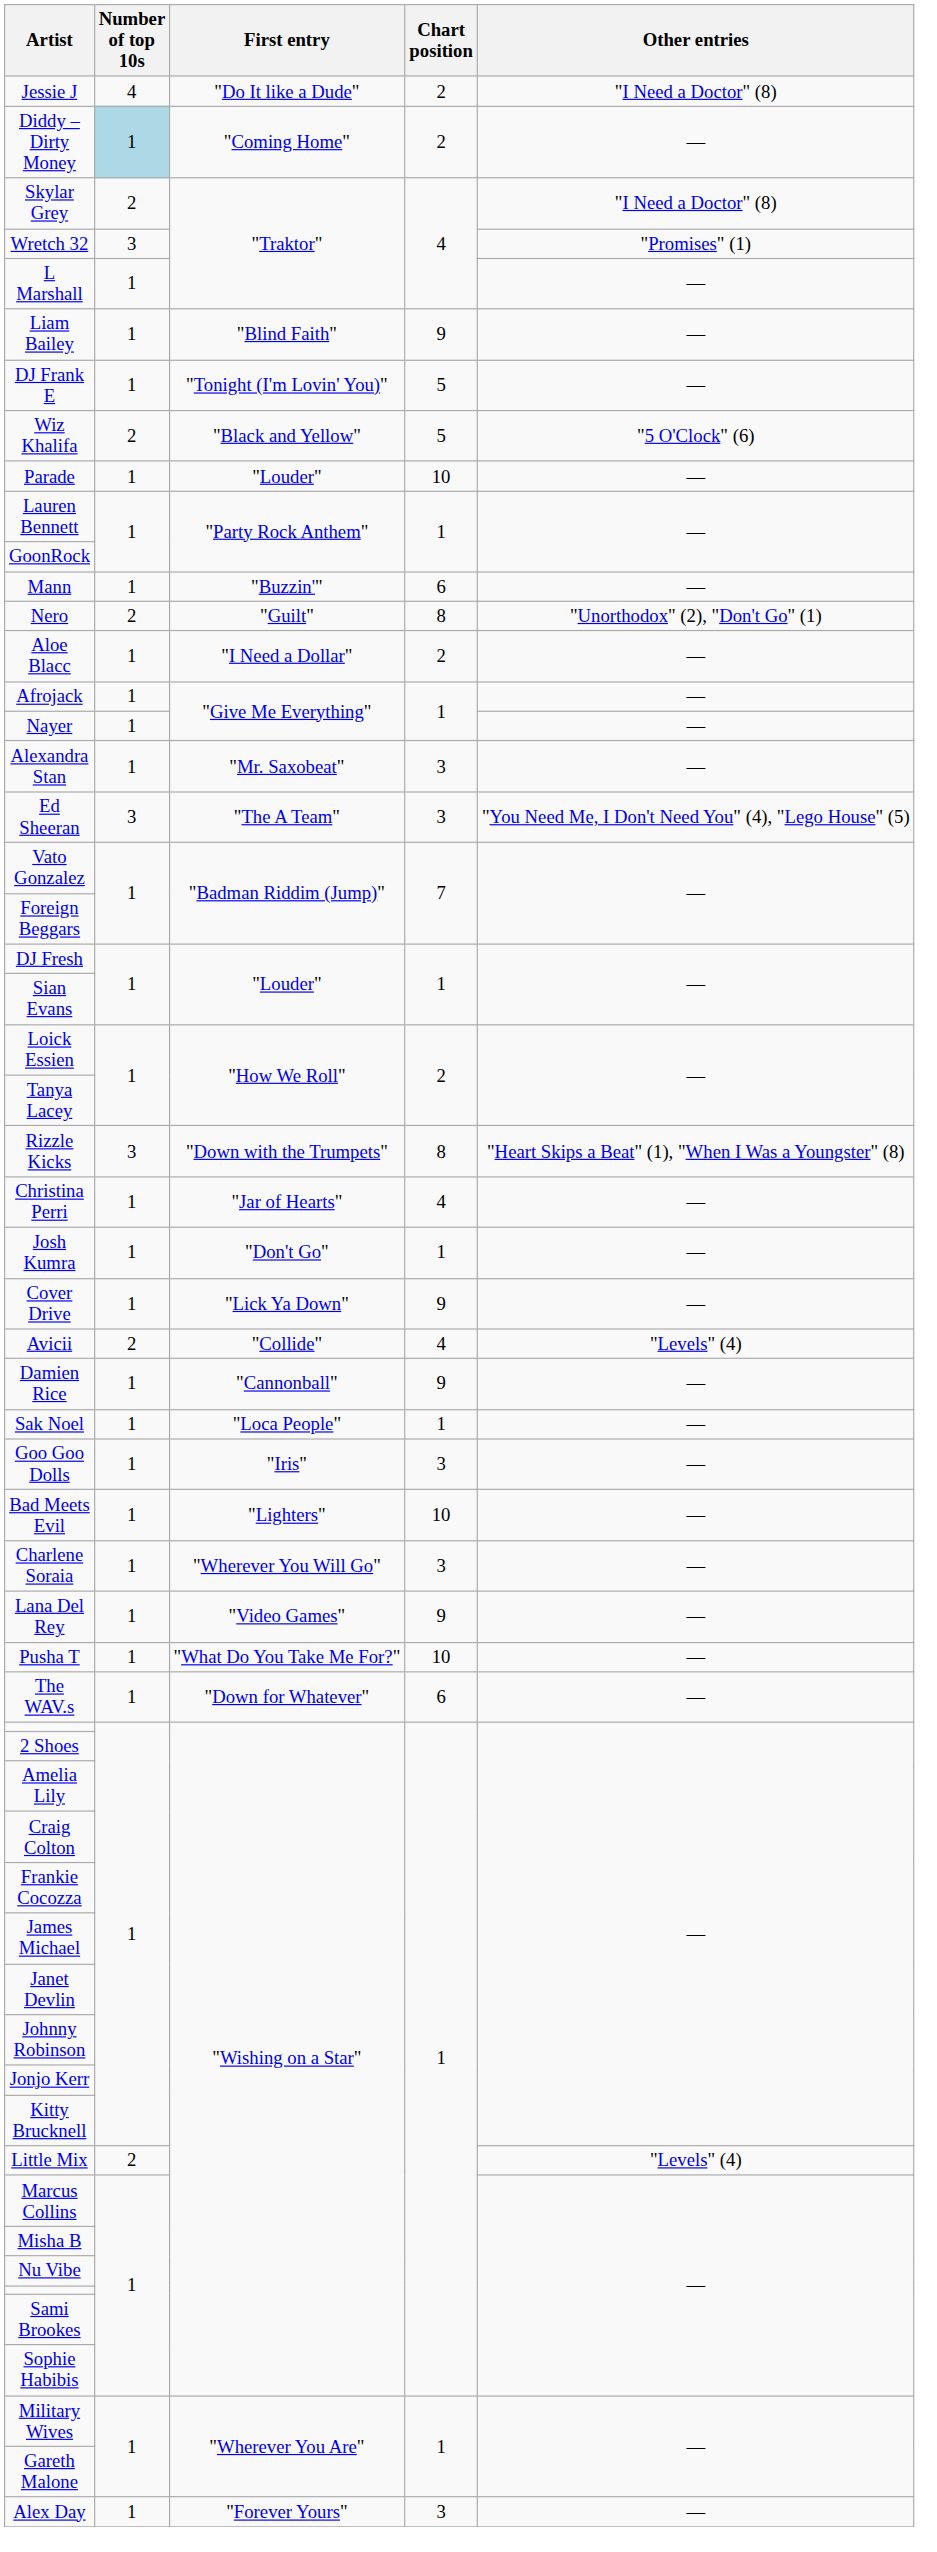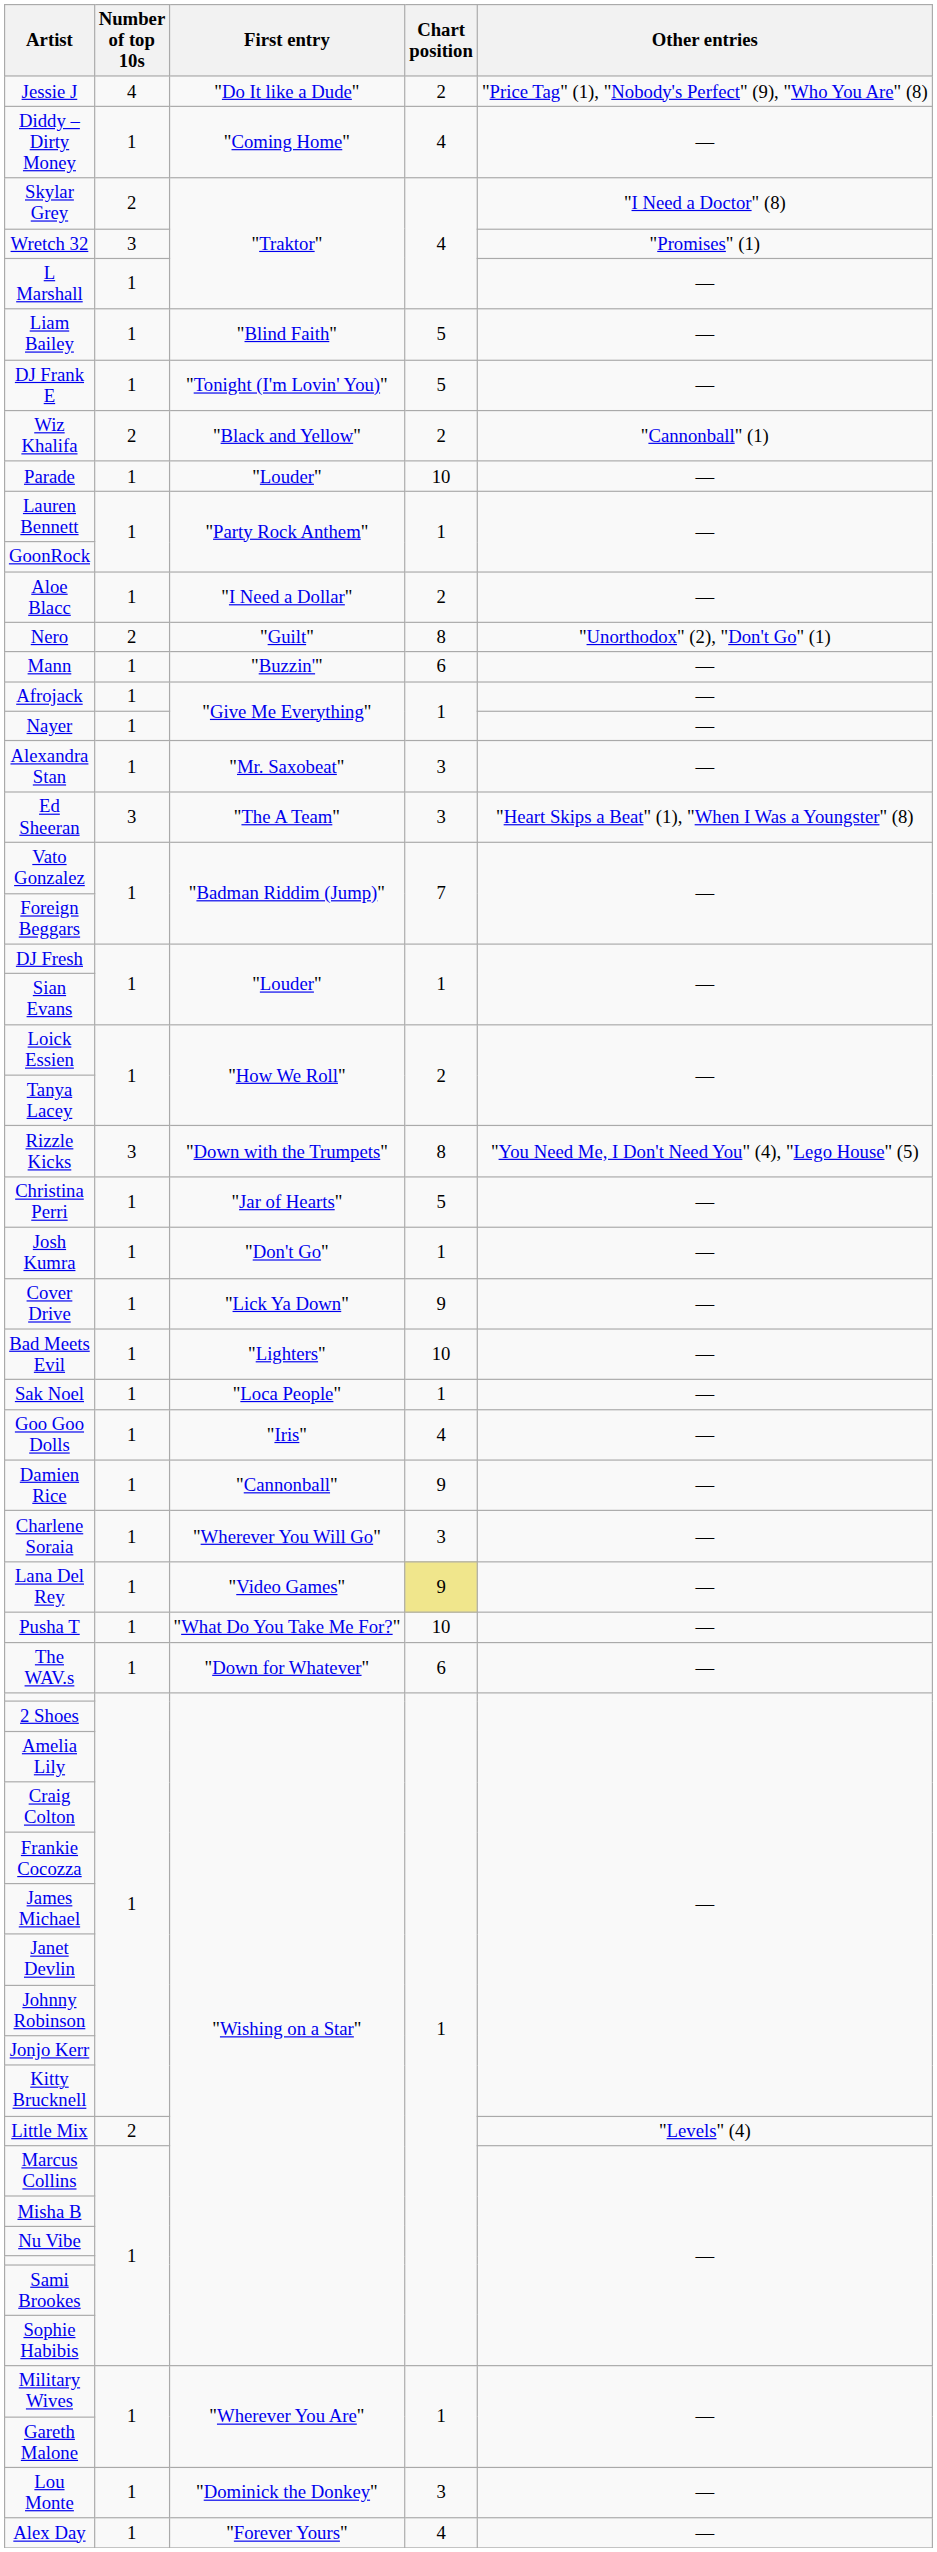Jessie J | Other entries: "I Need a Doctor" (8) -> "Price Tag" (1), "Nobody's Perfect" (9), "Who You Are" (8)
Diddy – Dirty Money | Number of top 10s: lightblue background -> no background
Diddy – Dirty Money | Chart position: 2 -> 4
Liam Bailey | Chart position: 9 -> 5
Wiz Khalifa | Chart position: 5 -> 2
Wiz Khalifa | Other entries: "5 O'Clock" (6) -> "Cannonball" (1)
rows swapped: Mann <-> Aloe Blacc
Ed Sheeran | Other entries: "You Need Me, I Don't Need You" (4), "Lego House" (5) -> "Heart Skips a Beat" (1), "When I Was a Youngster" (8)
Rizzle Kicks | Other entries: "Heart Skips a Beat" (1), "When I Was a Youngster" (8) -> "You Need Me, I Don't Need You" (4), "Lego House" (5)
Christina Perri | Chart position: 4 -> 5
- row: Avicii | 2 | "Collide" | 4 | "Levels" (4)
rows swapped: Damien Rice <-> Bad Meets Evil
Goo Goo Dolls | Chart position: 3 -> 4
Lana Del Rey | Chart position: no background -> khaki background
+ row: Lou Monte | 1 | "Dominick the Donkey" | 3 | —
Alex Day | Chart position: 3 -> 4
